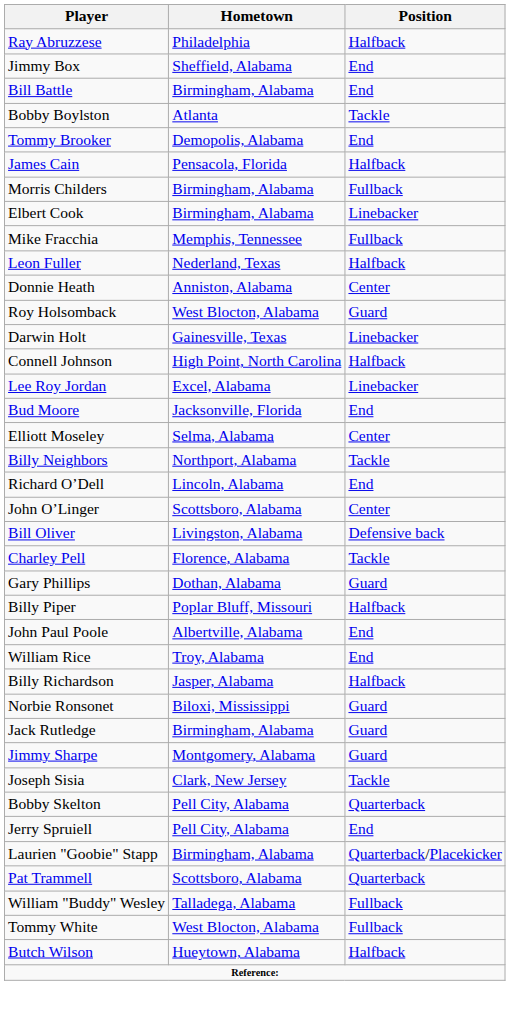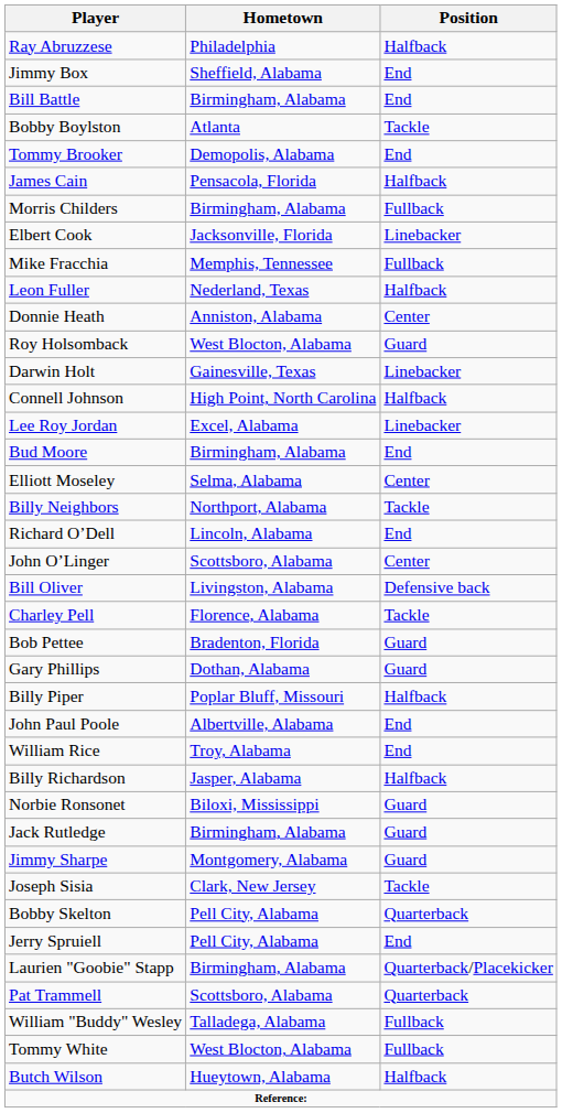Elbert Cook | Hometown: Birmingham, Alabama -> Jacksonville, Florida
Bud Moore | Hometown: Jacksonville, Florida -> Birmingham, Alabama
+ row: Bob Pettee | Bradenton, Florida | Guard
